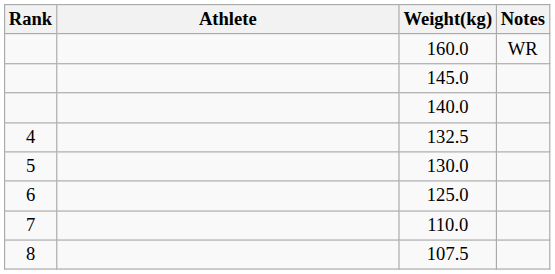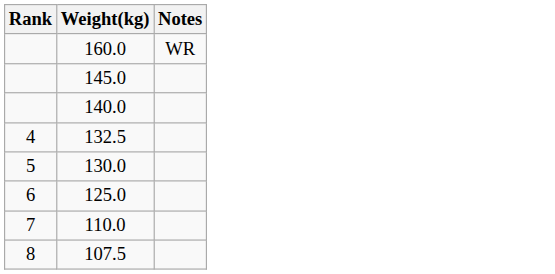- column: Athlete
